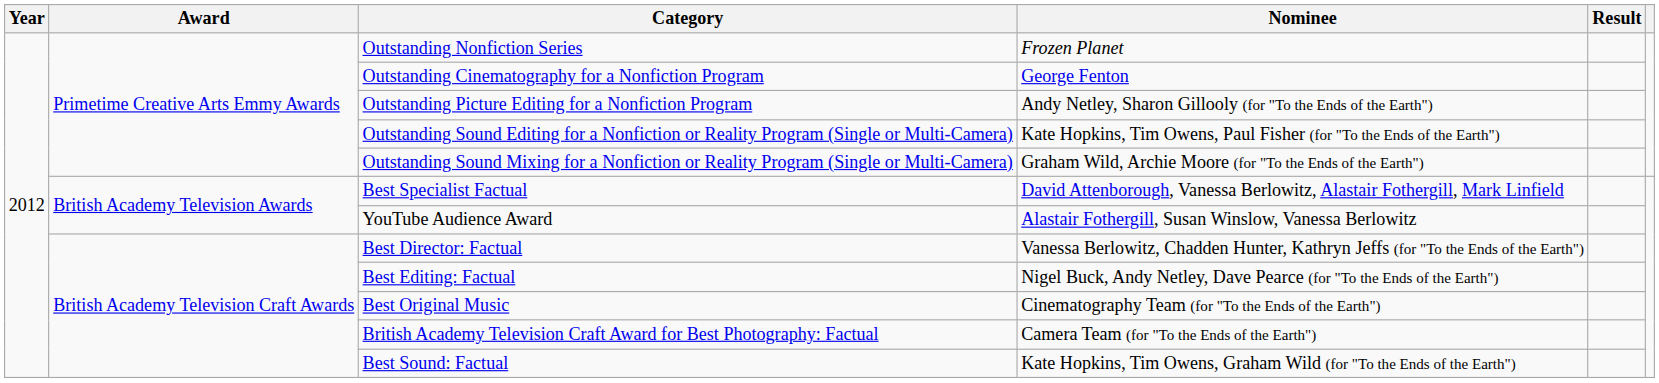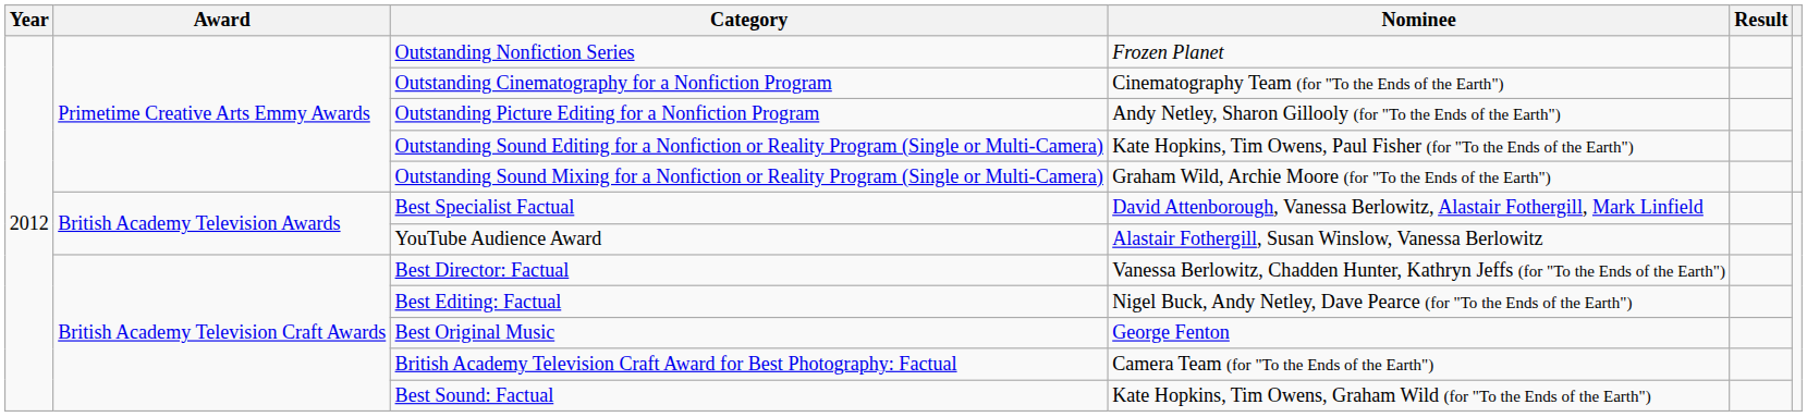Outstanding Cinematography for a Nonfiction Program | Nominee: George Fenton -> Cinematography Team (for "To the Ends of the Earth")
Best Original Music | Nominee: Cinematography Team (for "To the Ends of the Earth") -> George Fenton
